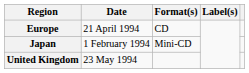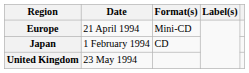Europe | Format(s): CD -> Mini-CD
Japan | Format(s): Mini-CD -> CD
